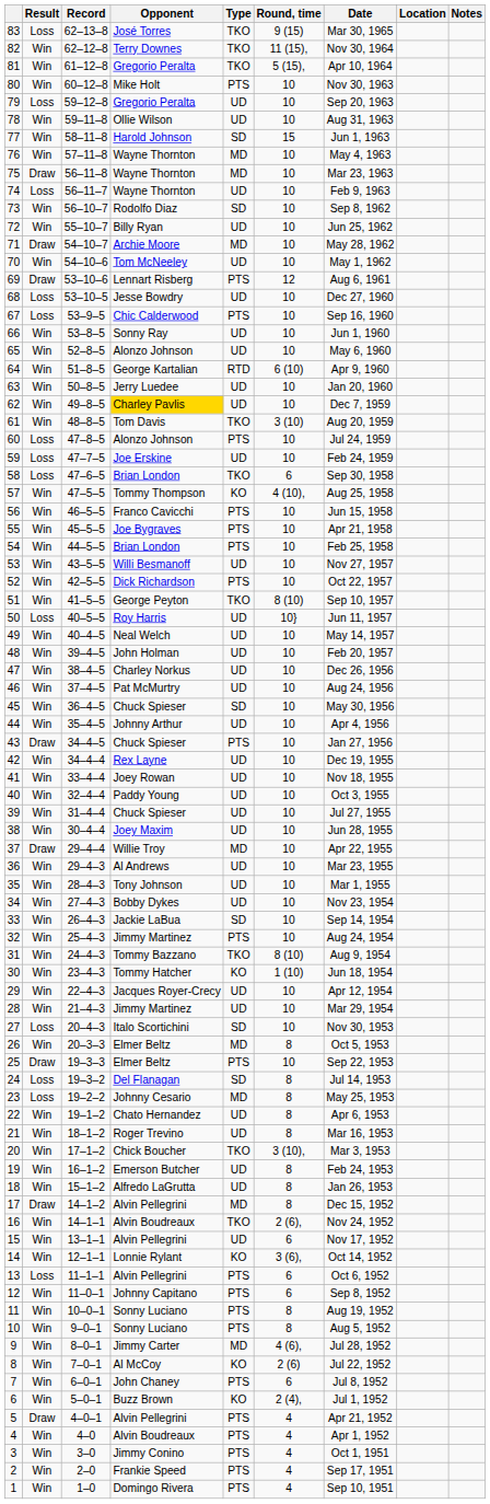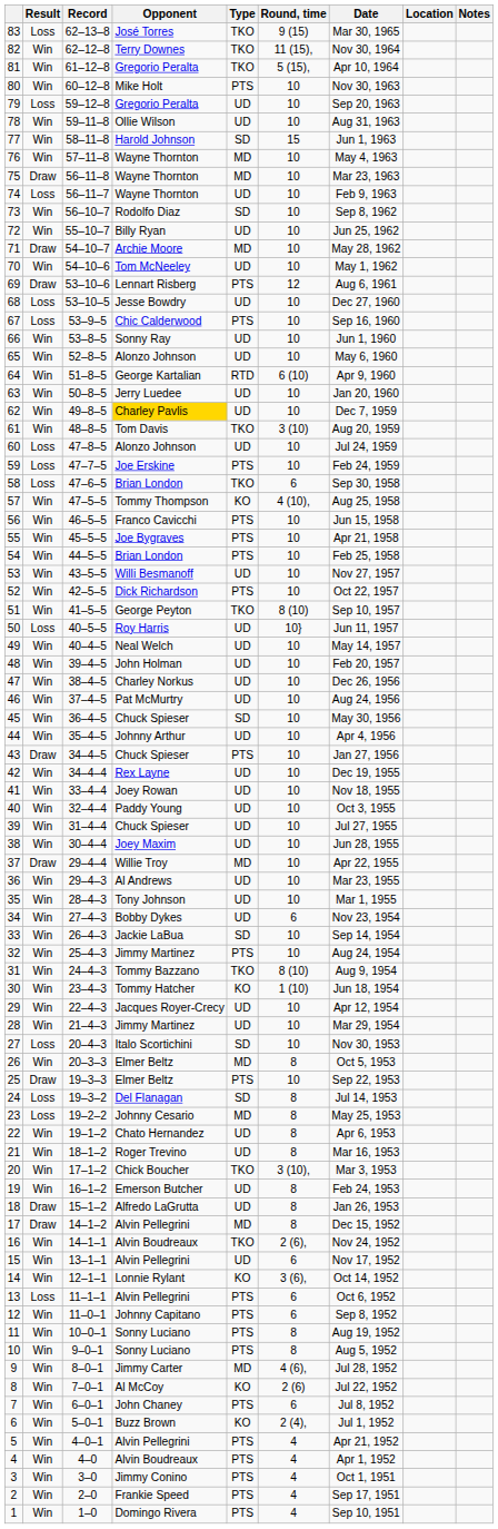60 | Type: PTS -> UD
59 | Type: UD -> PTS
34 | Round, time: 10 -> 6
18 | Result: Win -> Draw
5 | Result: Draw -> Win
